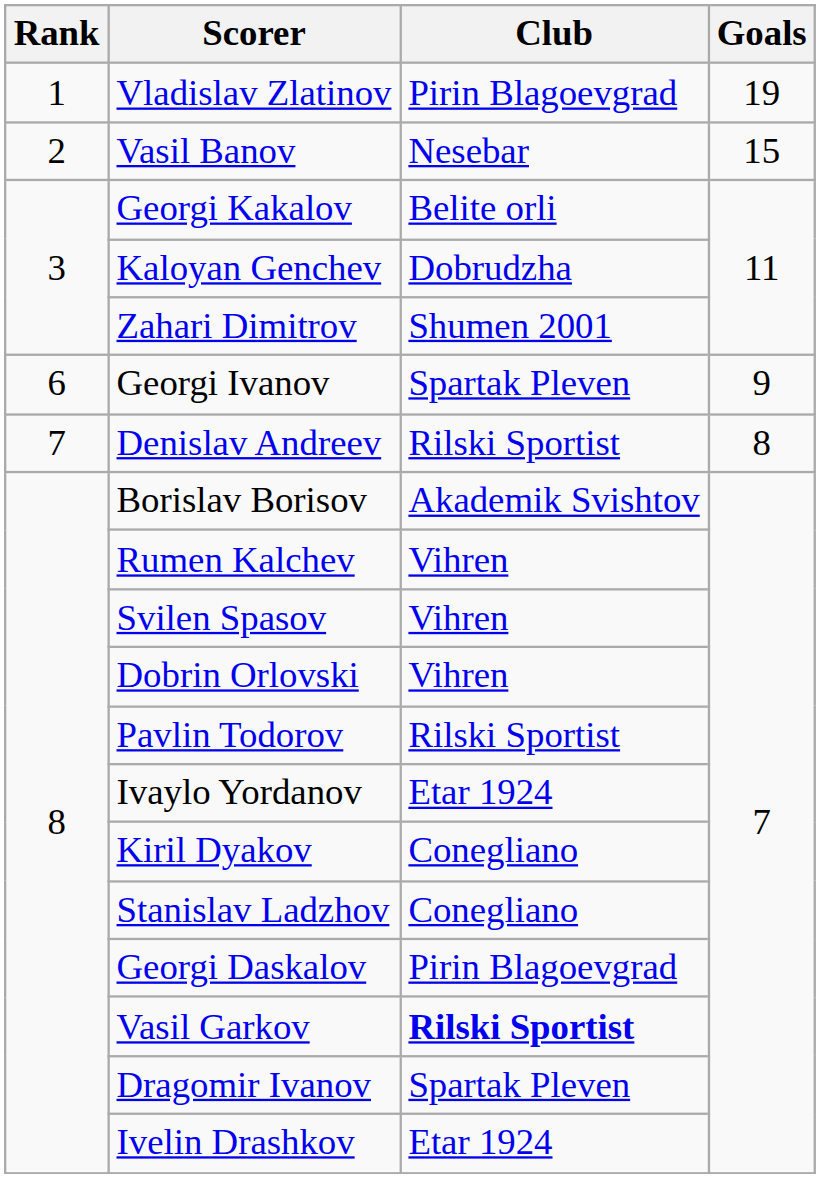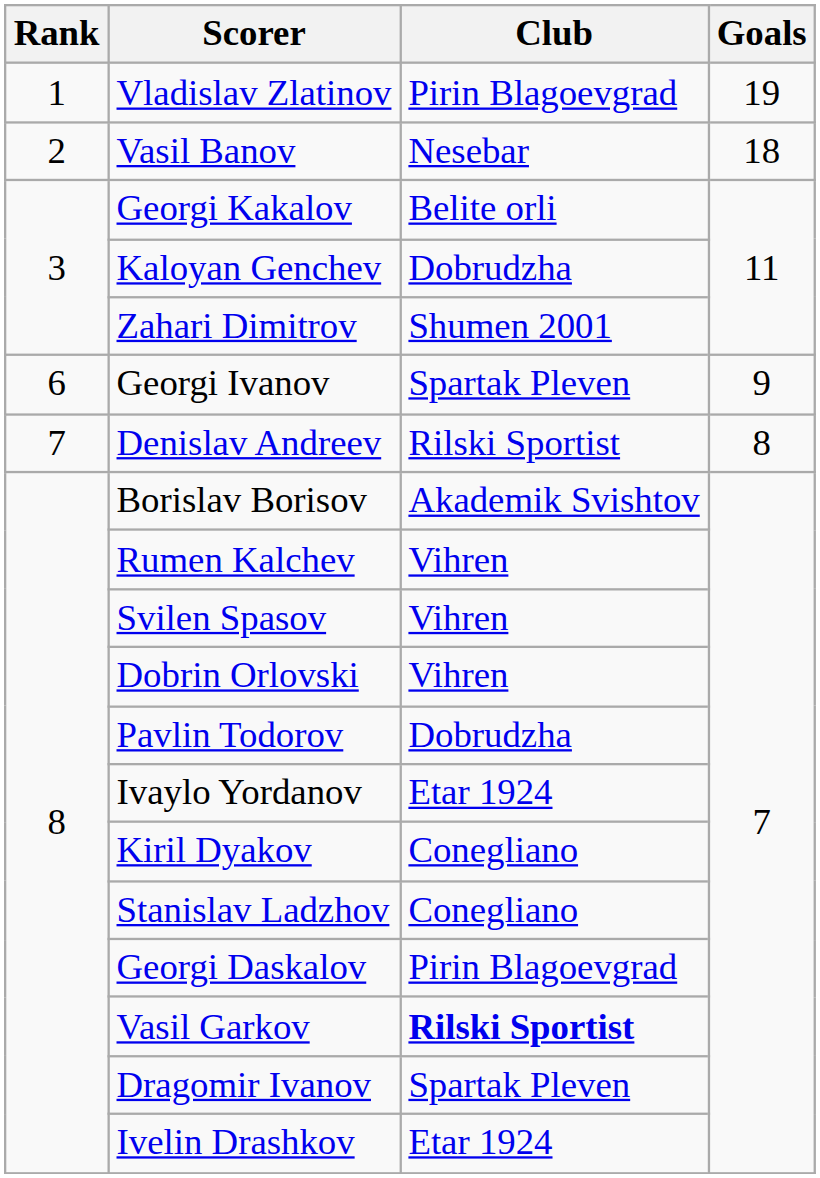Vasil Banov | Goals: 15 -> 18
Pavlin Todorov | Club: Rilski Sportist -> Dobrudzha
